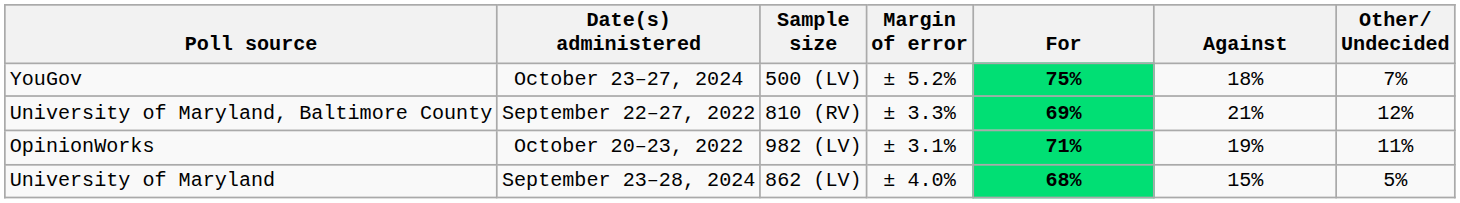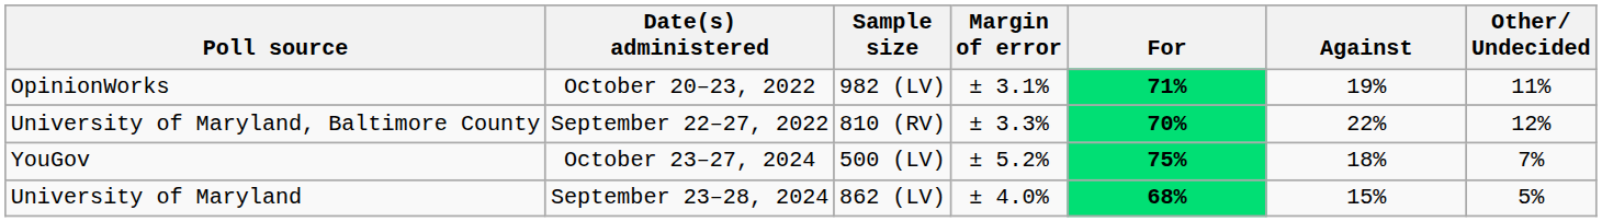rows swapped: YouGov <-> OpinionWorks
University of Maryland, Baltimore County | For: 69% -> 70%
University of Maryland, Baltimore County | Against: 21% -> 22%
